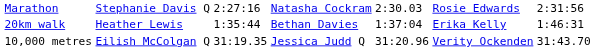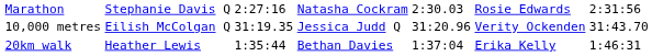rows swapped: 20km walk <-> 10,000 metres
